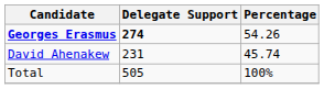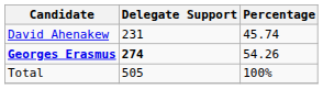rows swapped: Georges Erasmus <-> David Ahenakew
